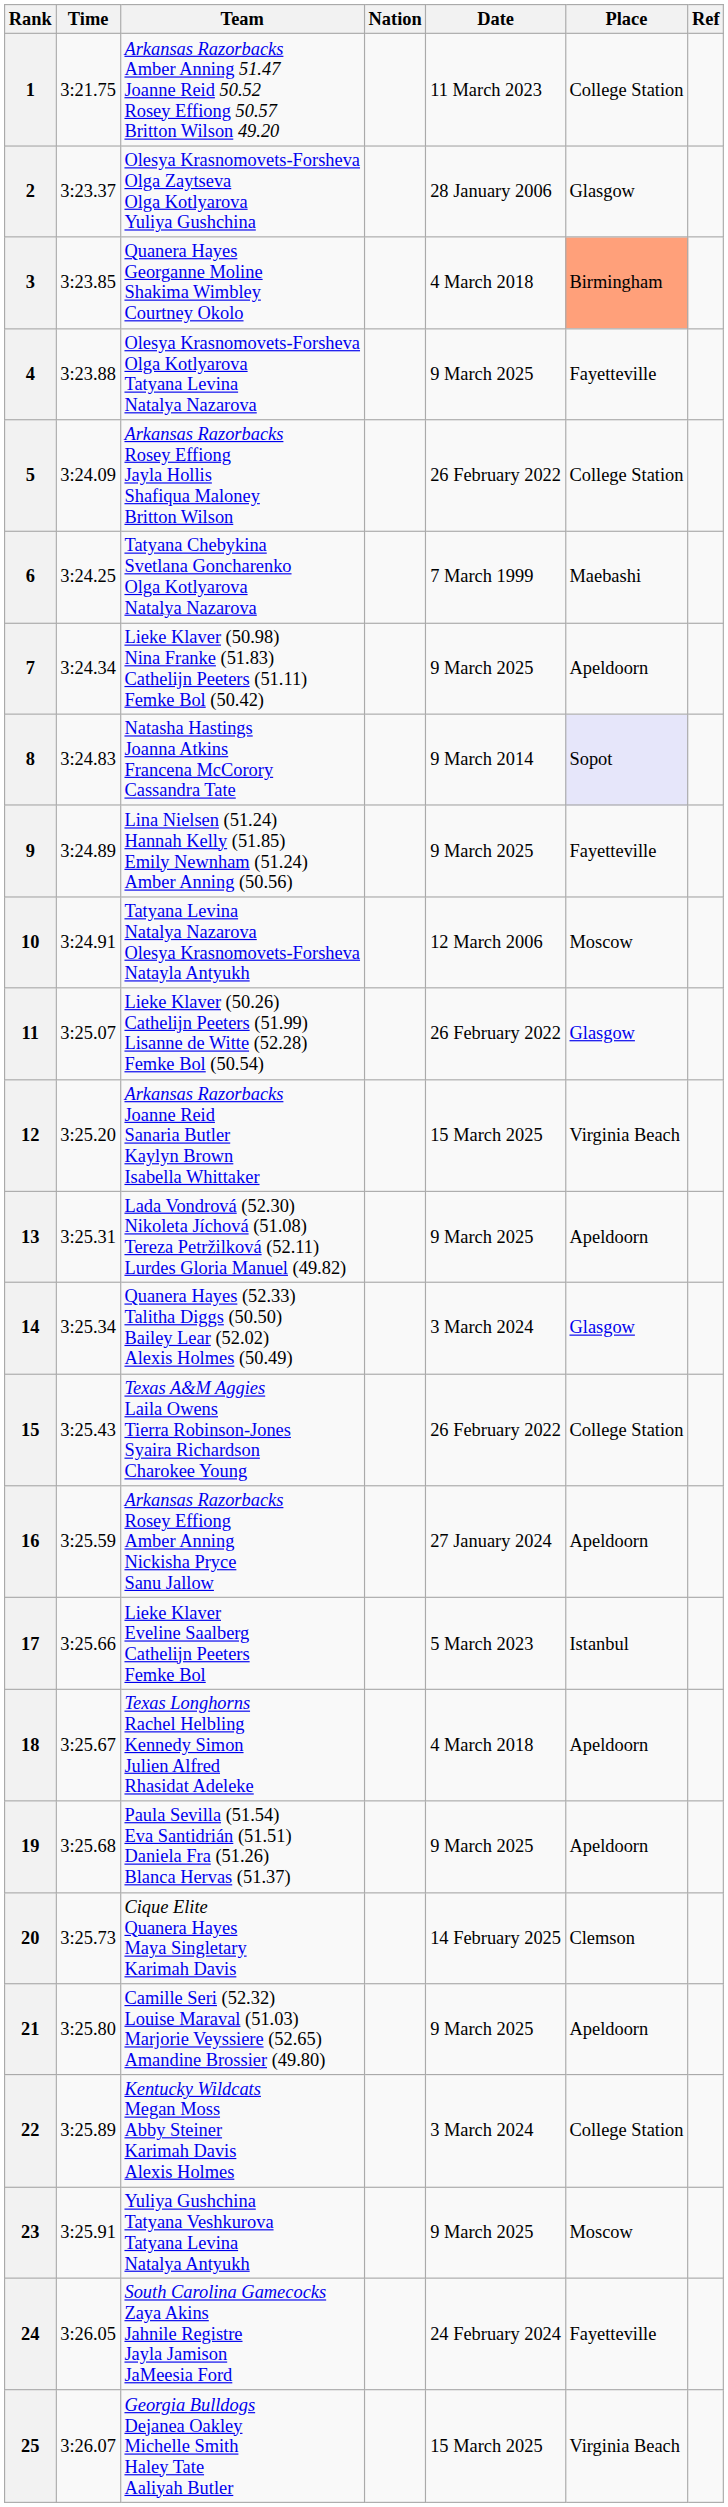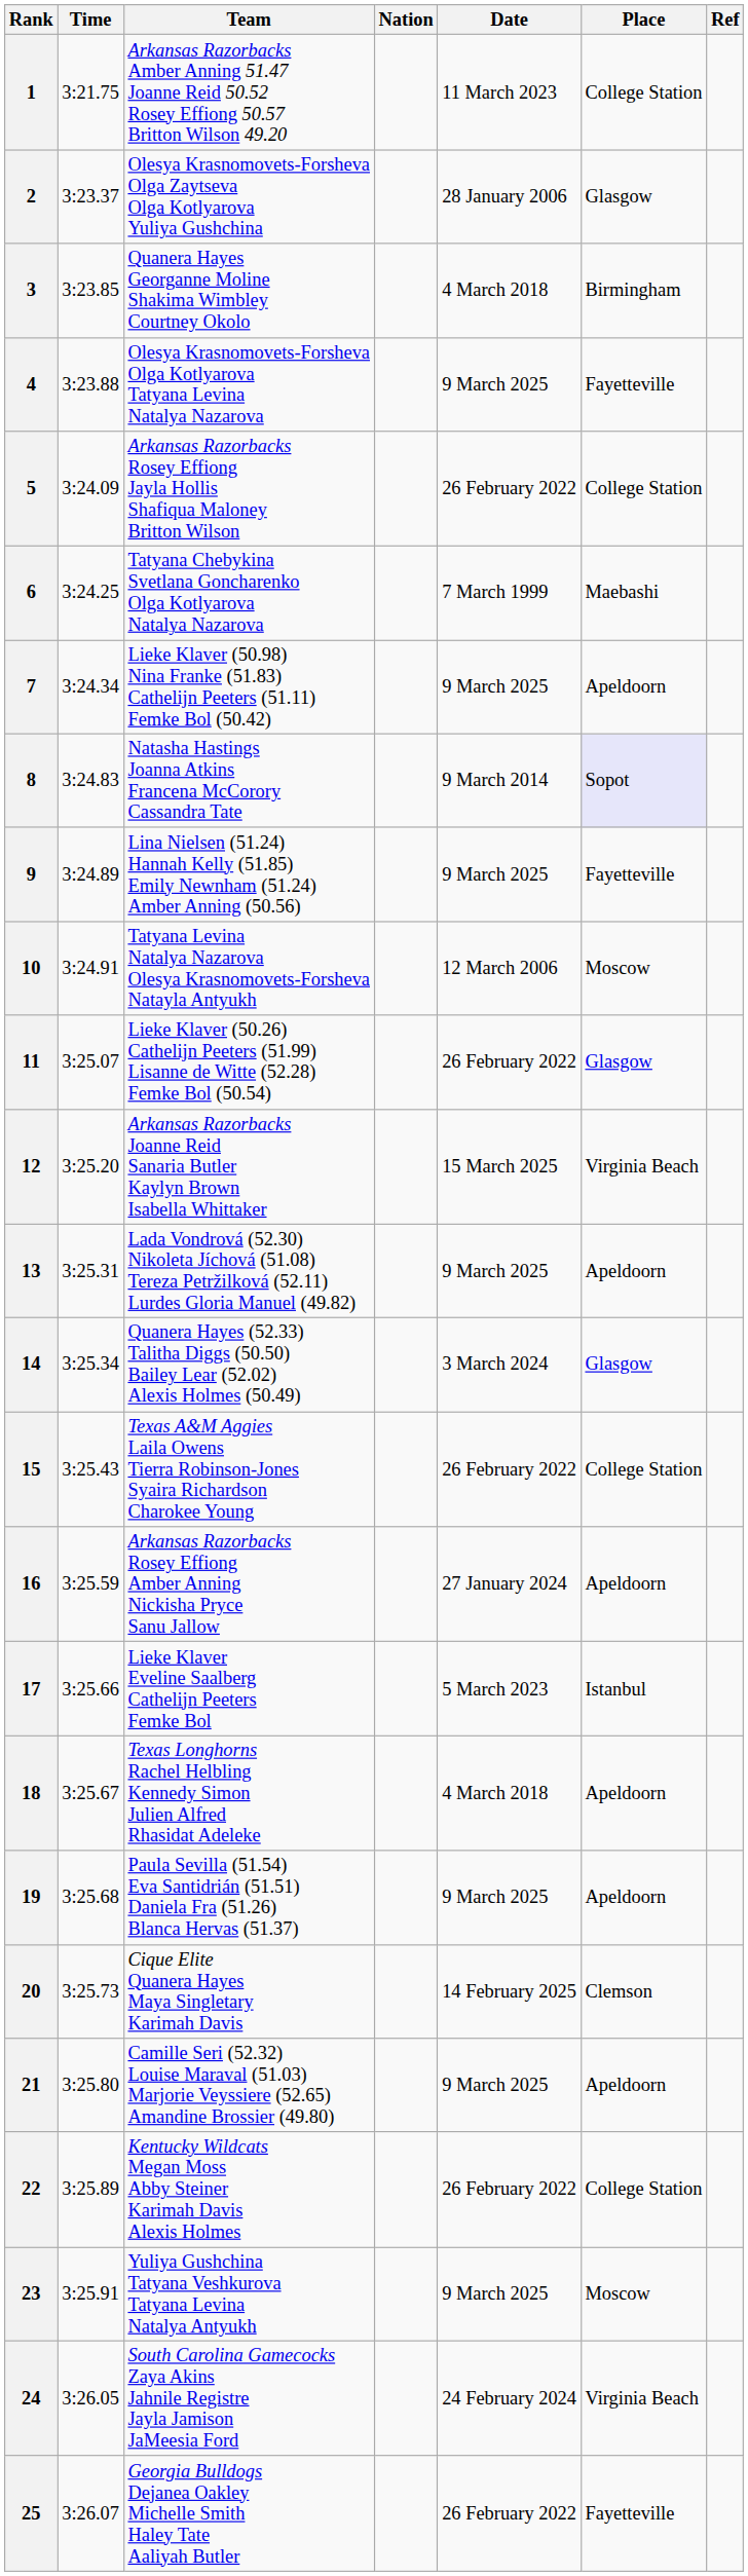3 | Place: lightsalmon background -> no background
22 | Date: 3 March 2024 -> 26 February 2022
24 | Place: Fayetteville -> Virginia Beach
25 | Date: 15 March 2025 -> 26 February 2022
25 | Place: Virginia Beach -> Fayetteville
